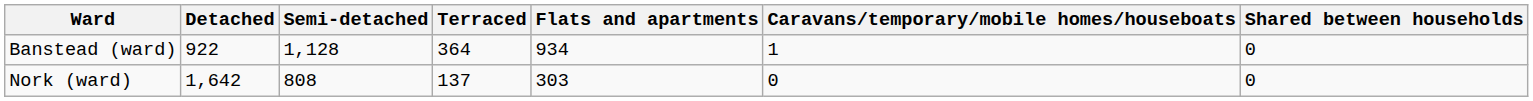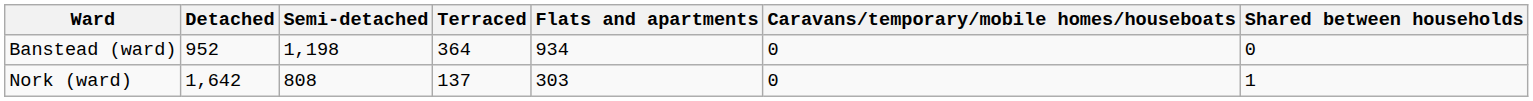Banstead (ward) | Detached: 922 -> 952
Banstead (ward) | Semi-detached: 1,128 -> 1,198
Banstead (ward) | Caravans/temporary/mobile homes/houseboats: 1 -> 0
Nork (ward) | Shared between households: 0 -> 1
